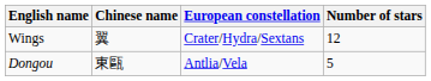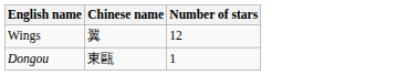- column: European constellation | Crater/Hydra/Sextans | Antlia/Vela
Dongou | Number of stars: 5 -> 1
